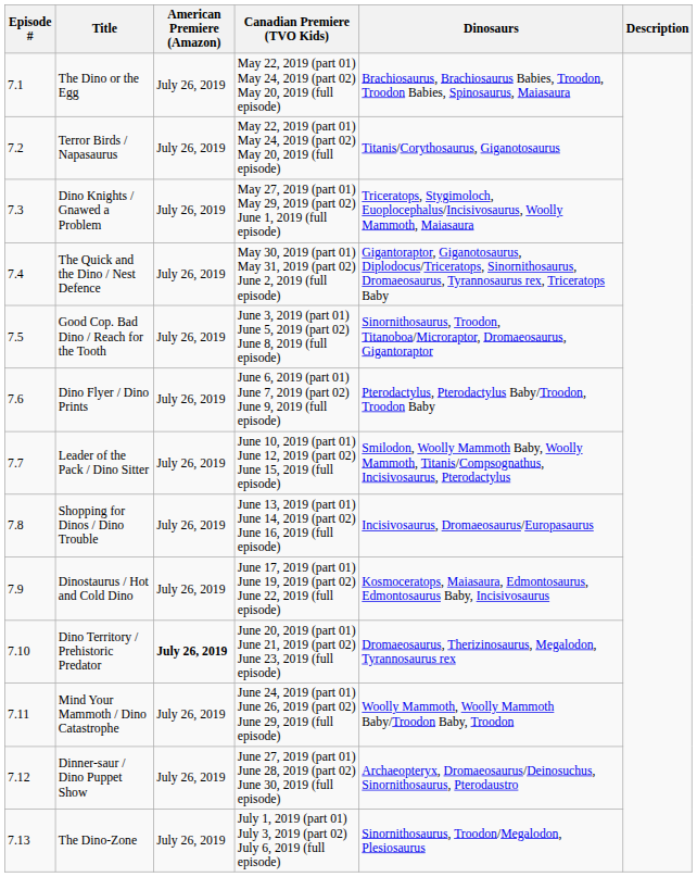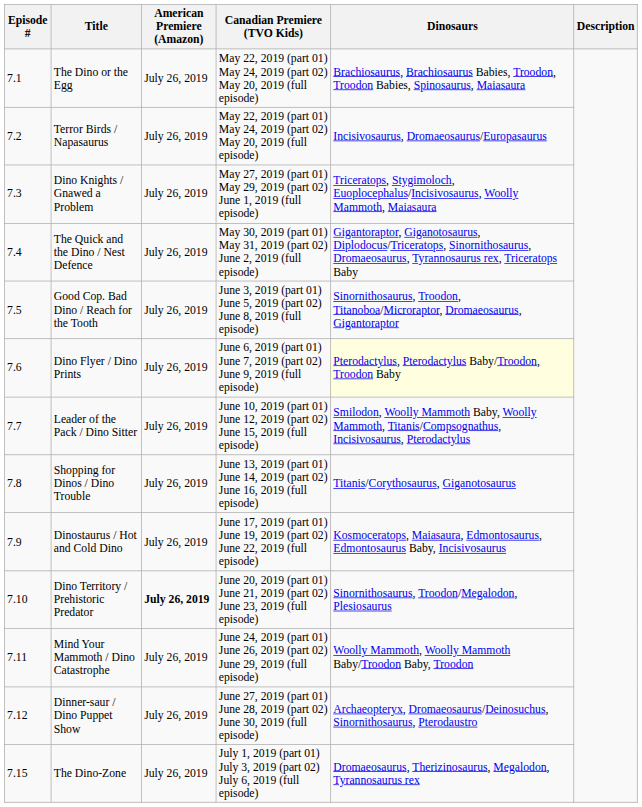Terror Birds / Napasaurus | Dinosaurs: Titanis/Corythosaurus, Giganotosaurus -> Incisivosaurus, Dromaeosaurus/Europasaurus
Dino Flyer / Dino Prints | Dinosaurs: no background -> lightyellow background
Shopping for Dinos / Dino Trouble | Dinosaurs: Incisivosaurus, Dromaeosaurus/Europasaurus -> Titanis/Corythosaurus, Giganotosaurus
Dino Territory / Prehistoric Predator | Dinosaurs: Dromaeosaurus, Therizinosaurus, Megalodon, Tyrannosaurus rex -> Sinornithosaurus, Troodon/Megalodon, Plesiosaurus
The Dino-Zone | Episode #: 7.13 -> 7.15
The Dino-Zone | Dinosaurs: Sinornithosaurus, Troodon/Megalodon, Plesiosaurus -> Dromaeosaurus, Therizinosaurus, Megalodon, Tyrannosaurus rex
